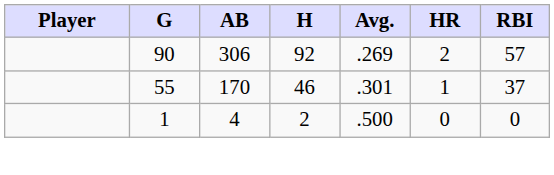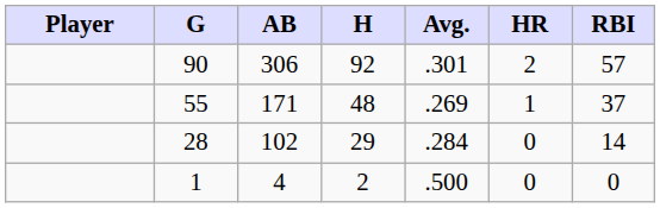90 | Avg.: .269 -> .301
55 | AB: 170 -> 171
55 | H: 46 -> 48
55 | Avg.: .301 -> .269
+ row: 28 | 102 | 29 | .284 | 0 | 14
